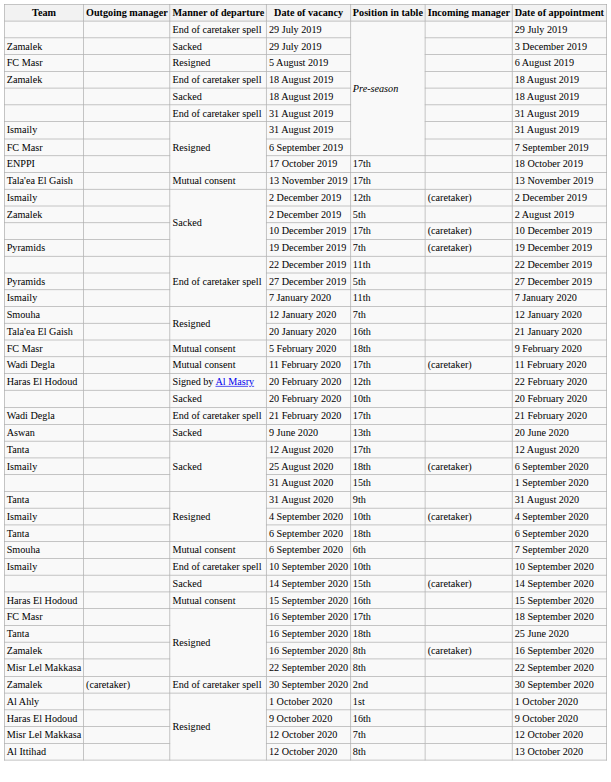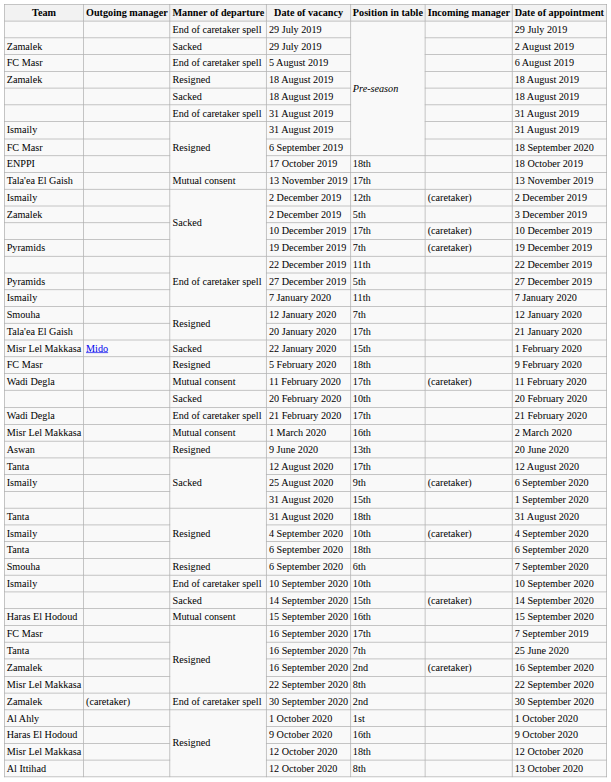Zamalek / 29 July 2019 | Date of appointment: 3 December 2019 -> 2 August 2019
5 August 2019 | Manner of departure: Resigned -> End of caretaker spell
Zamalek / 18 August 2019 | Manner of departure: End of caretaker spell -> Resigned
6 September 2019 | Date of appointment: 7 September 2019 -> 18 September 2020
17 October 2019 | Position in table: 17th -> 18th
Zamalek / 2 December 2019 | Date of appointment: 2 August 2019 -> 3 December 2019
20 January 2020 | Position in table: 16th -> 17th
+ row: Misr Lel Makkasa | Mido | Sacked | 22 January 2020 | 15th | 1 February 2020
5 February 2020 | Manner of departure: Mutual consent -> Resigned
- row: Haras El Hodoud | Signed by Al Masry | 20 February 2020 | 12th | 22 February 2020
+ row: Misr Lel Makkasa | Mutual consent | 1 March 2020 | 16th | 2 March 2020
9 June 2020 | Manner of departure: Sacked -> Resigned
25 August 2020 | Position in table: 18th -> 9th
Tanta / 31 August 2020 | Position in table: 9th -> 18th
Smouha / 6 September 2020 | Manner of departure: Mutual consent -> Resigned
FC Masr / 16 September 2020 | Date of appointment: 18 September 2020 -> 7 September 2019
Tanta / 16 September 2020 | Position in table: 18th -> 7th
Zamalek / 16 September 2020 | Position in table: 8th -> 2nd
Misr Lel Makkasa / 12 October 2020 | Position in table: 7th -> 18th
